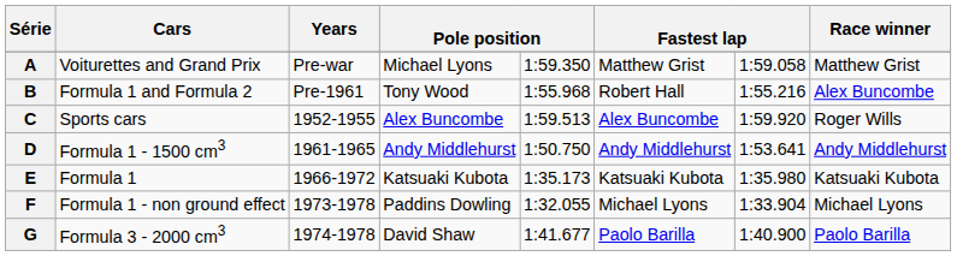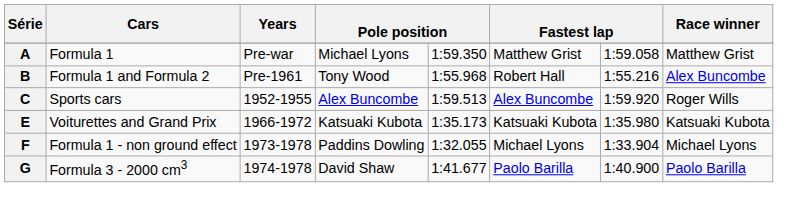A | Cars: Voiturettes and Grand Prix -> Formula 1
- row: D | Formula 1 - 1500 cm3 | 1961-1965 | Andy Middlehurst | 1:50.750 | Andy Middlehurst | 1:53.641 | Andy Middlehurst
E | Cars: Formula 1 -> Voiturettes and Grand Prix
